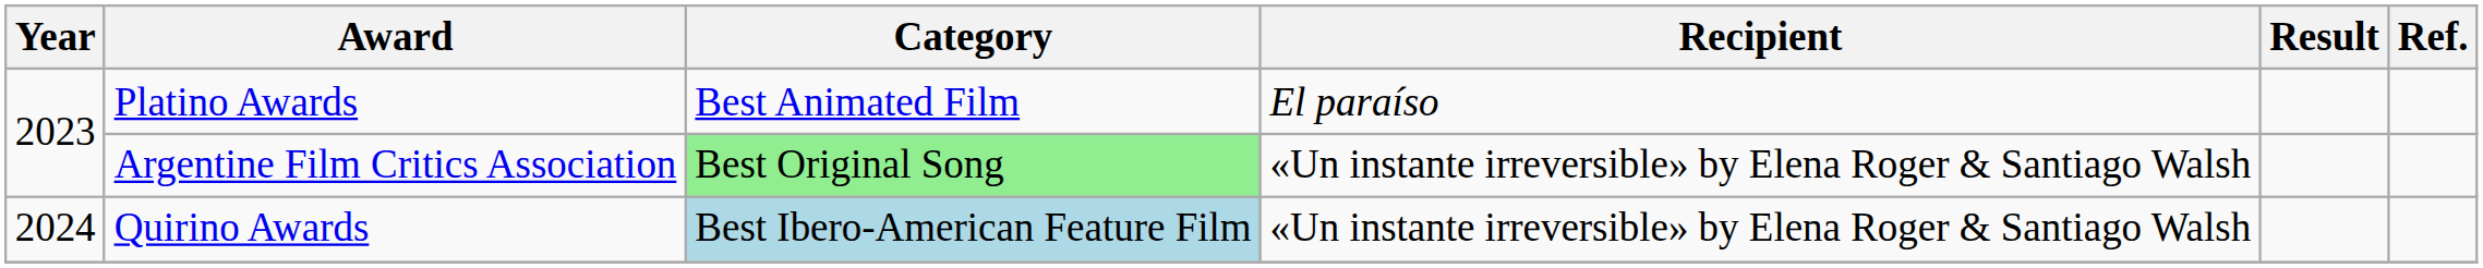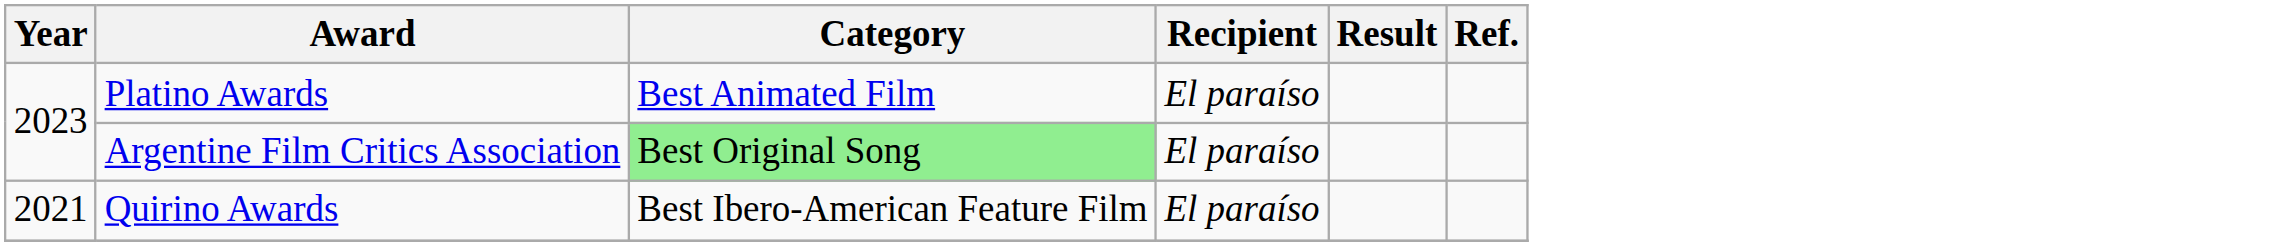Argentine Film Critics Association | Recipient: «Un instante irreversible» by Elena Roger & Santiago Walsh -> El paraíso
Quirino Awards | Year: 2024 -> 2021
Quirino Awards | Category: lightblue background -> no background
Quirino Awards | Recipient: «Un instante irreversible» by Elena Roger & Santiago Walsh -> El paraíso
